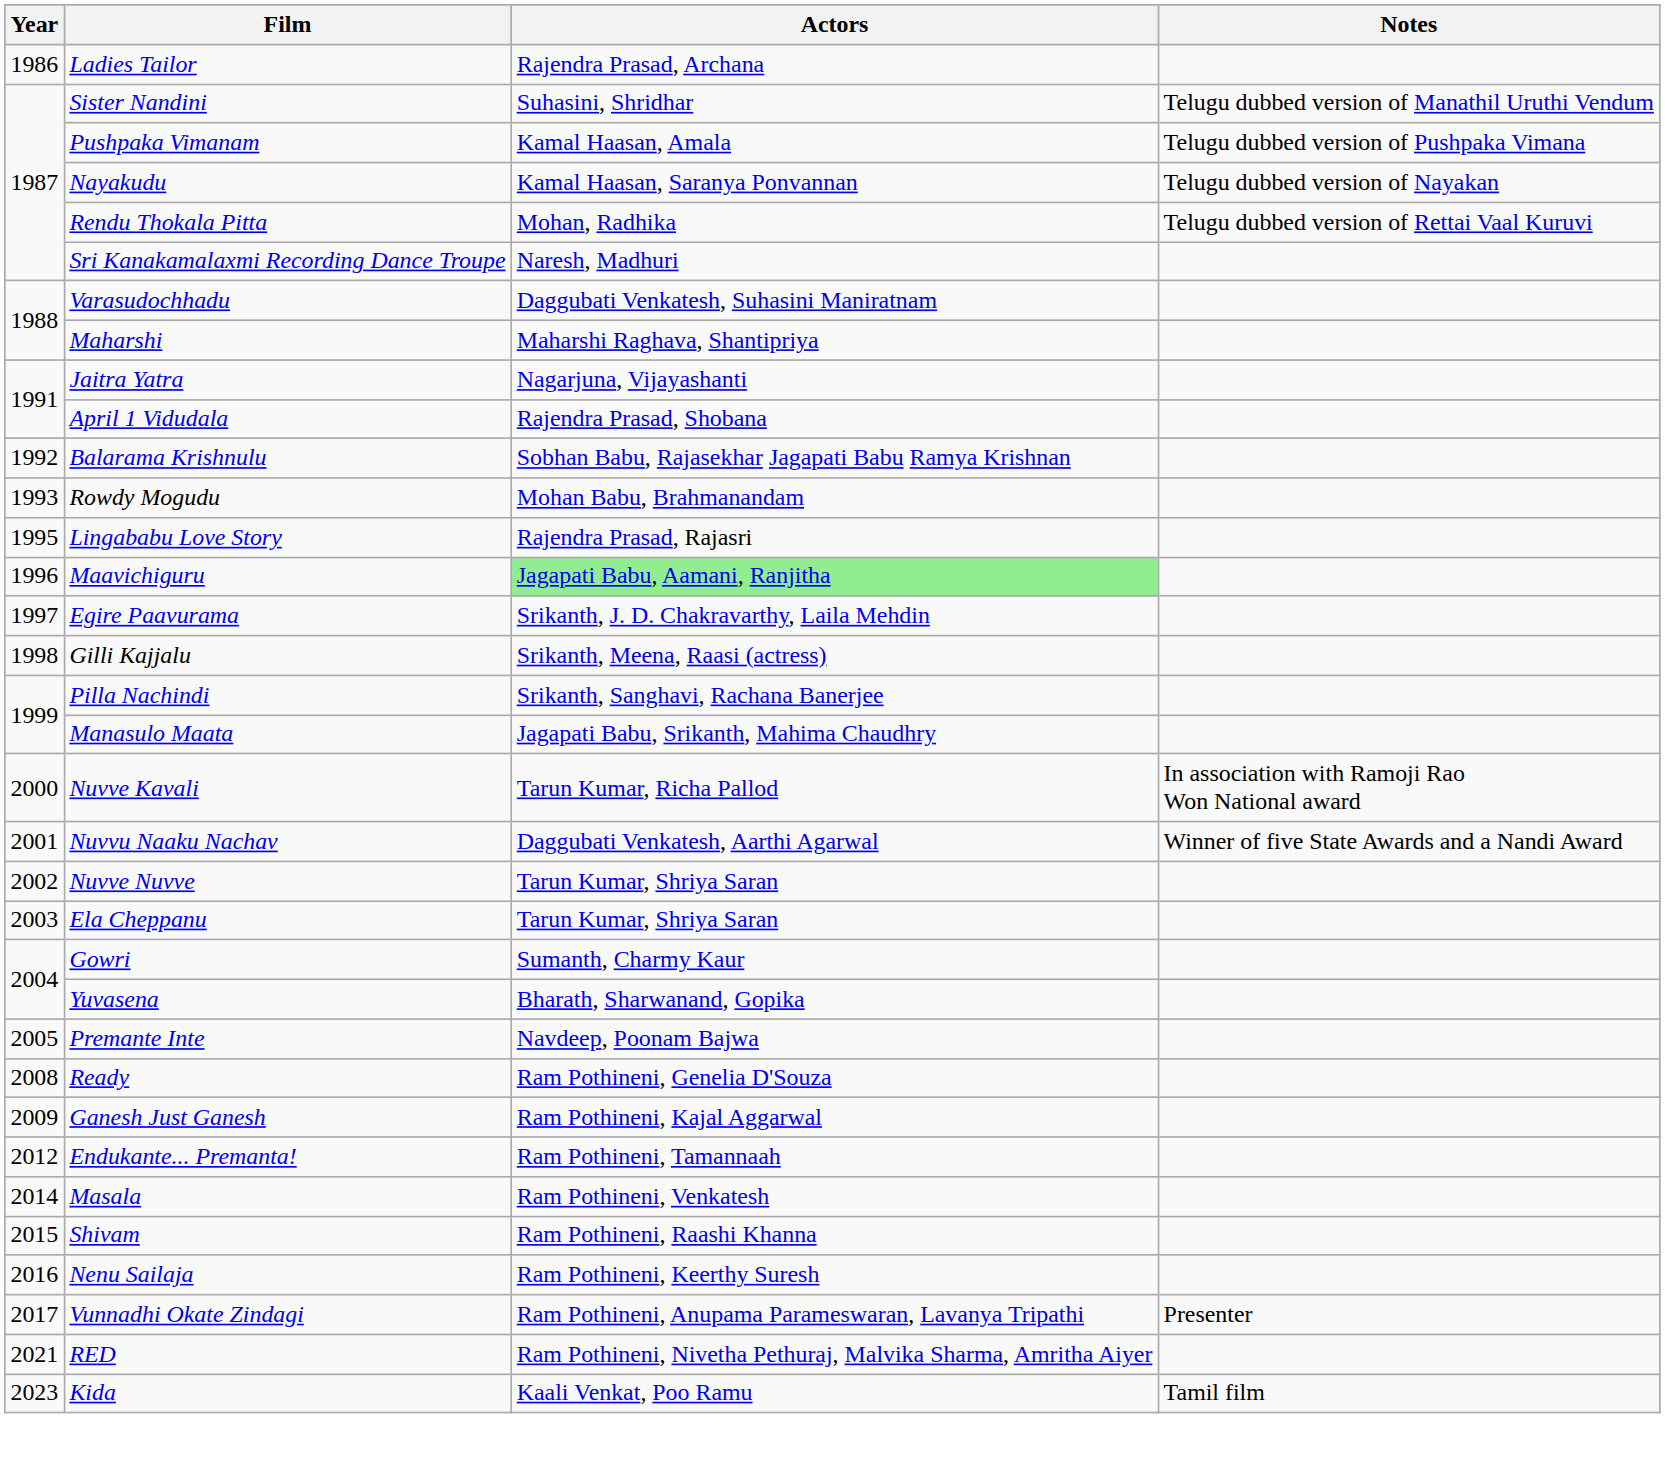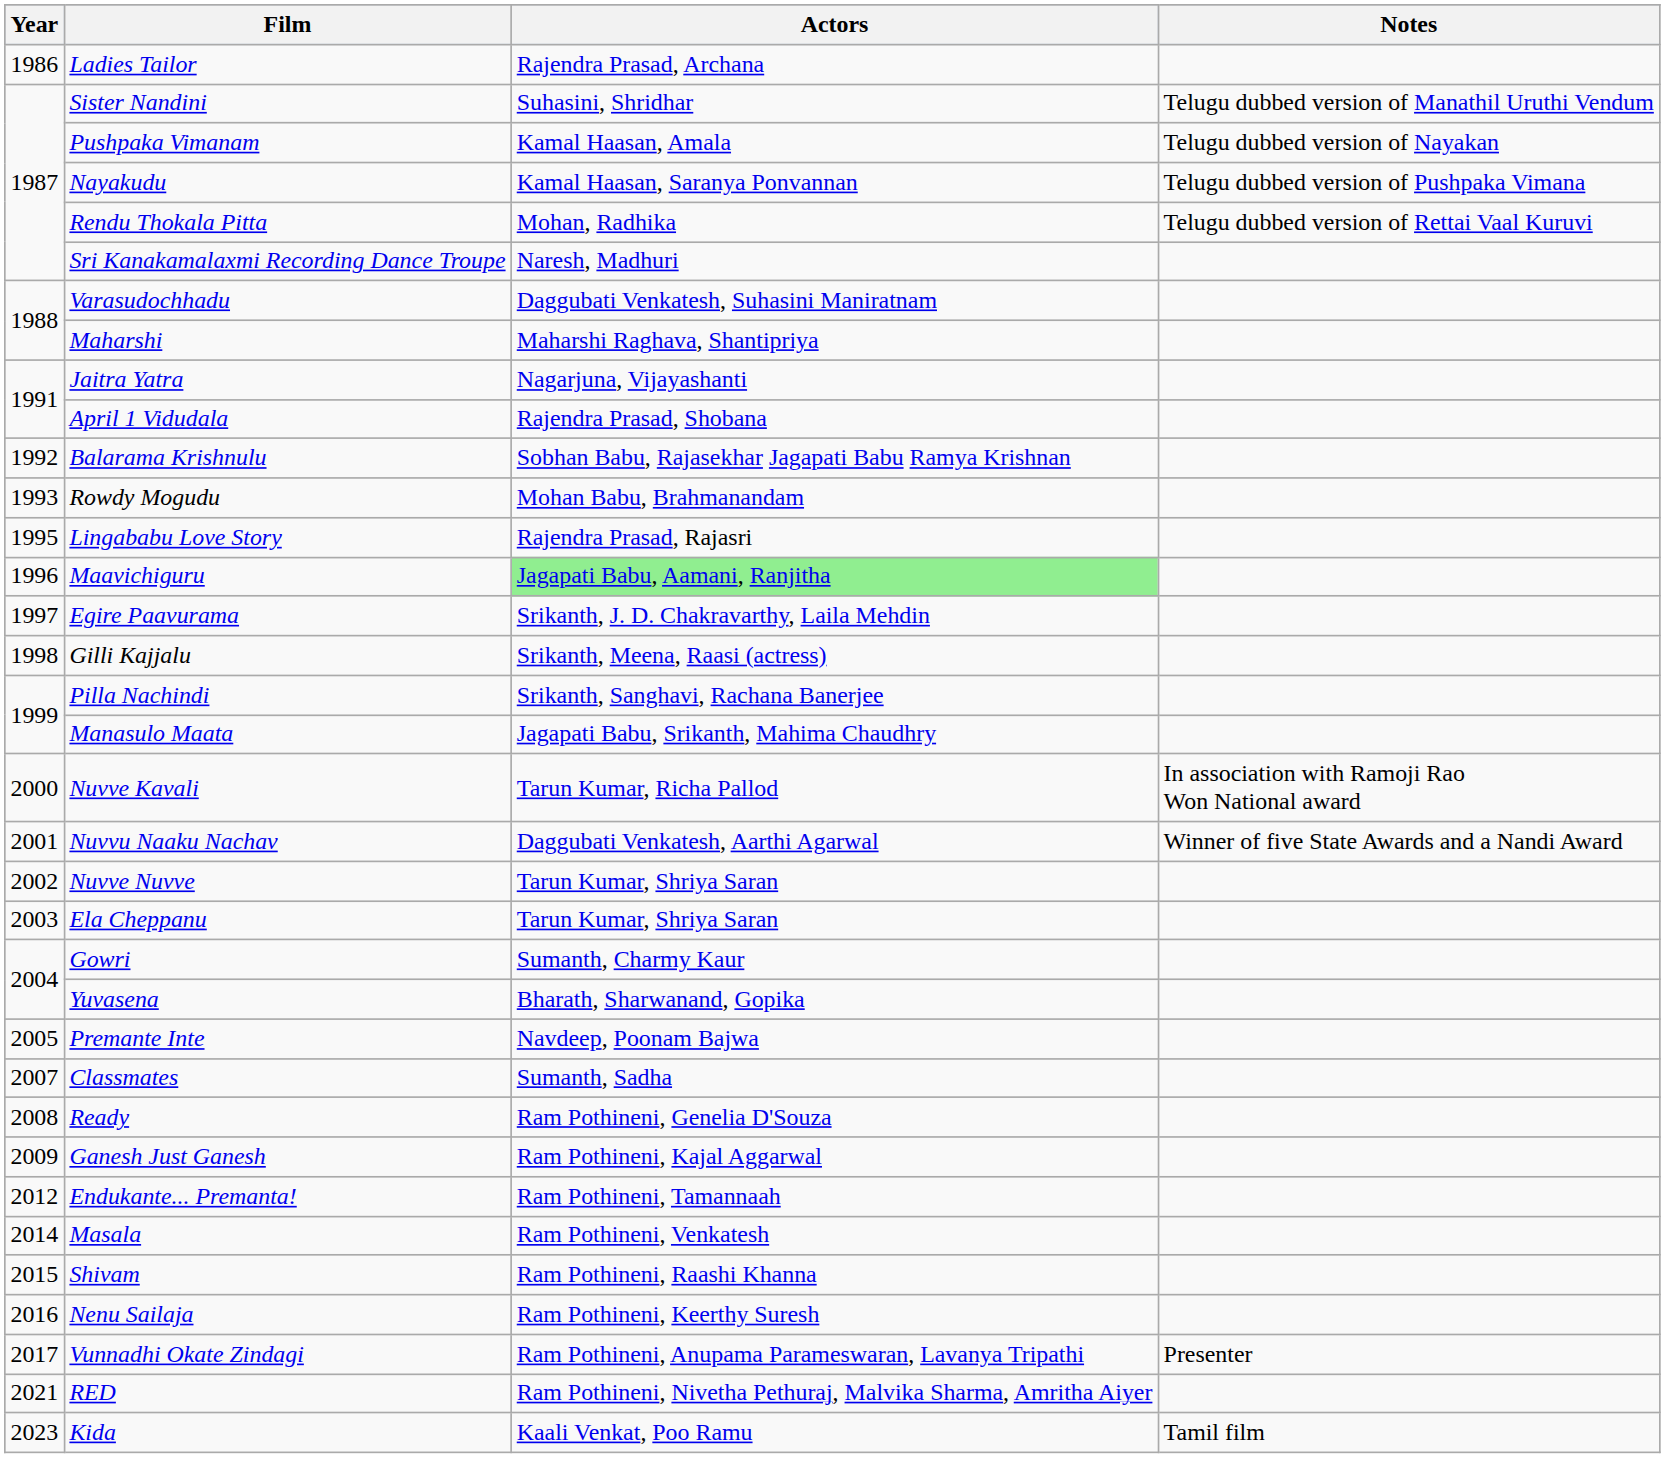Pushpaka Vimanam | Notes: Telugu dubbed version of Pushpaka Vimana -> Telugu dubbed version of Nayakan
Nayakudu | Notes: Telugu dubbed version of Nayakan -> Telugu dubbed version of Pushpaka Vimana
+ row: 2007 | Classmates | Sumanth, Sadha
